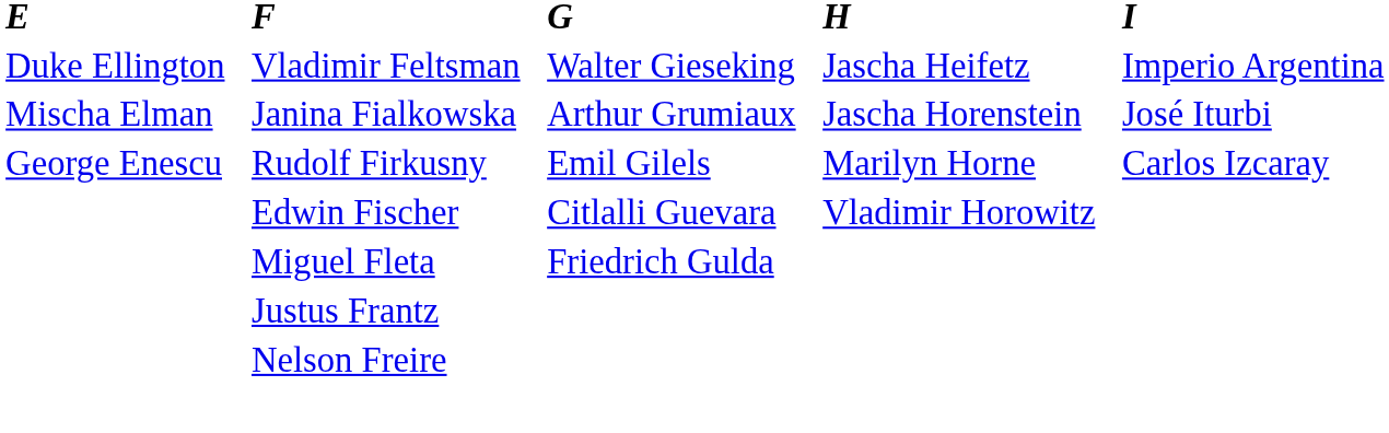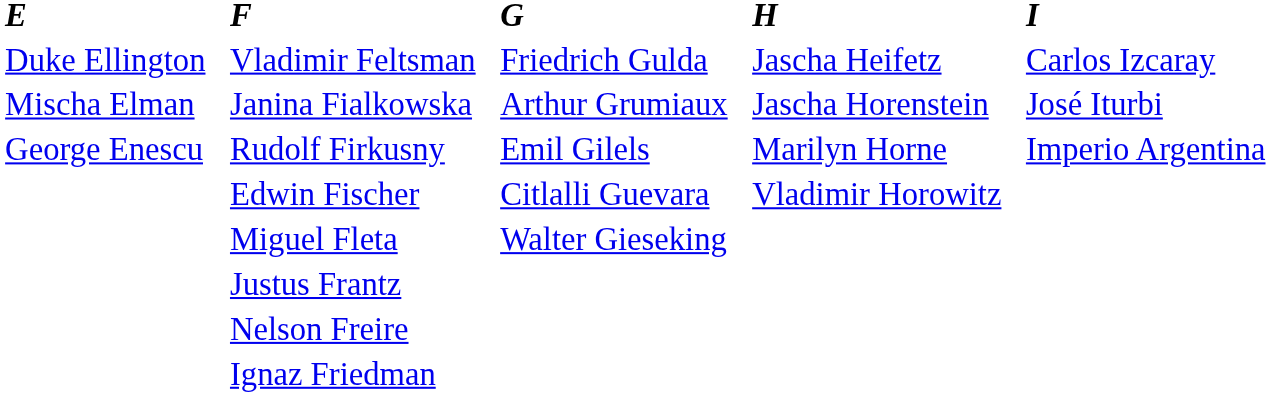Vladimir Feltsman | G: Walter Gieseking -> Friedrich Gulda
Vladimir Feltsman | I: Imperio Argentina -> Carlos Izcaray
Rudolf Firkusny | I: Carlos Izcaray -> Imperio Argentina
Miguel Fleta | G: Friedrich Gulda -> Walter Gieseking
+ row: Ignaz Friedman
